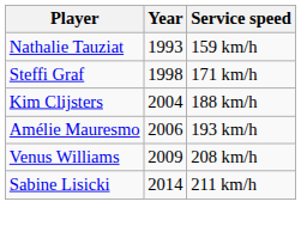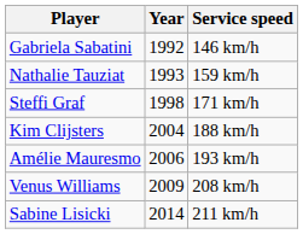+ row: Gabriela Sabatini | 1992 | 146 km/h
